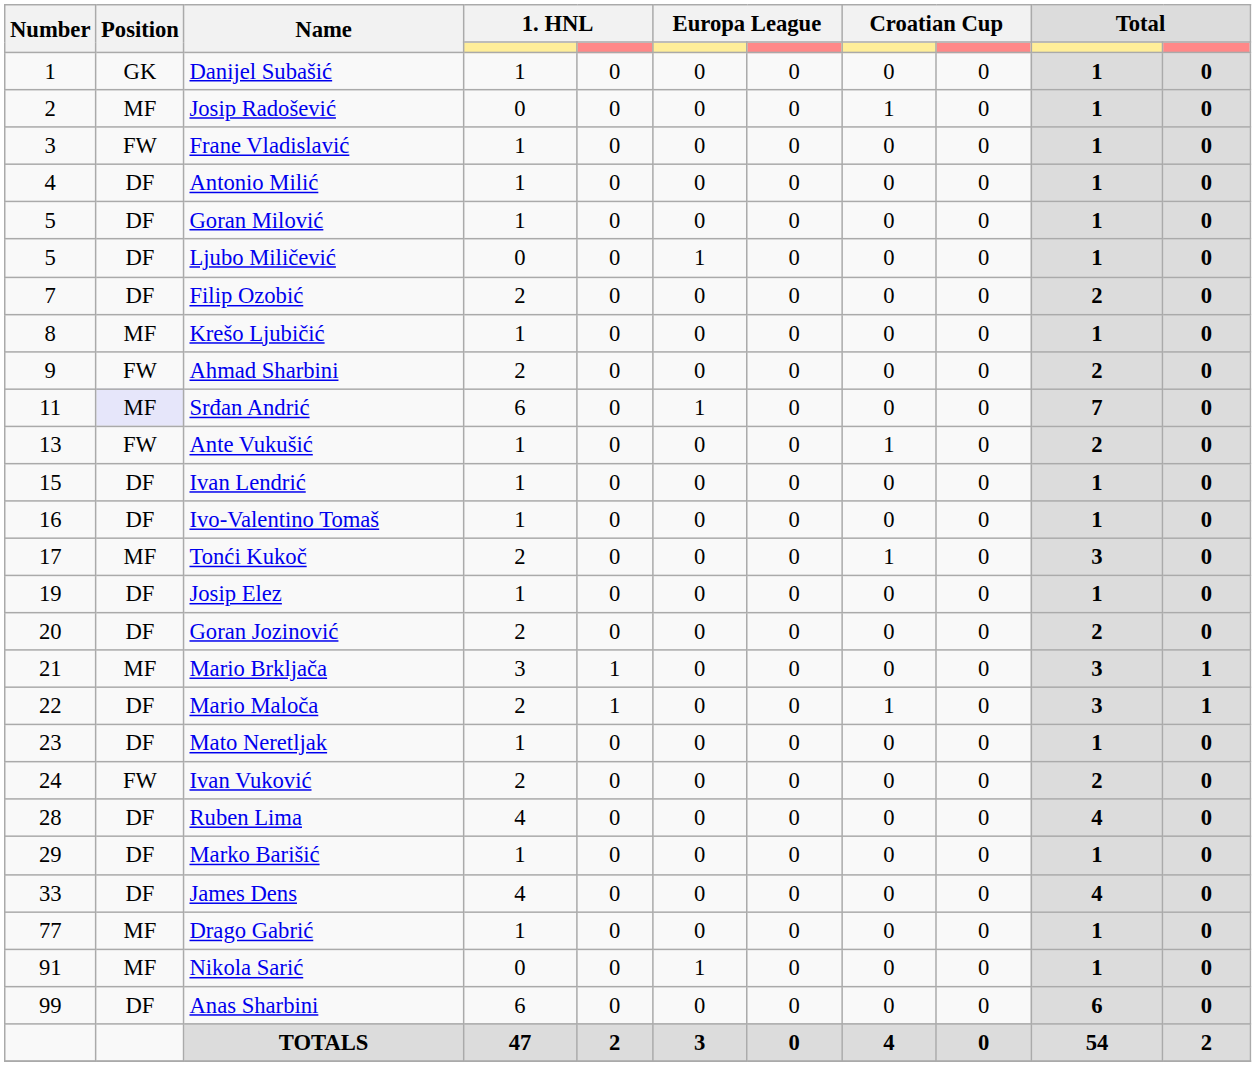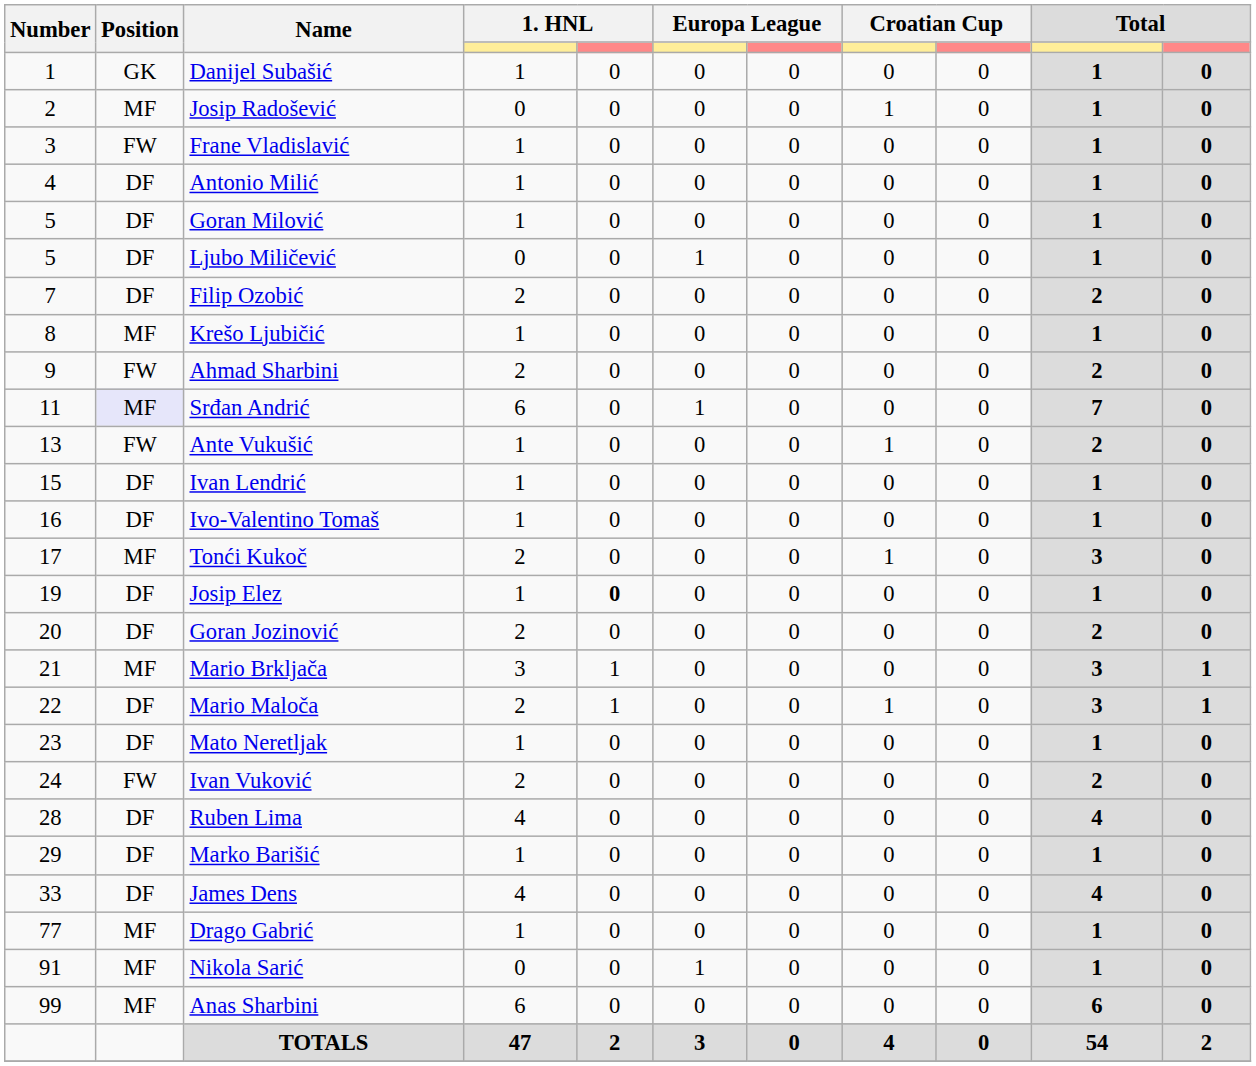Josip Elez | column 5: normal -> bold
Anas Sharbini | Position: DF -> MF
